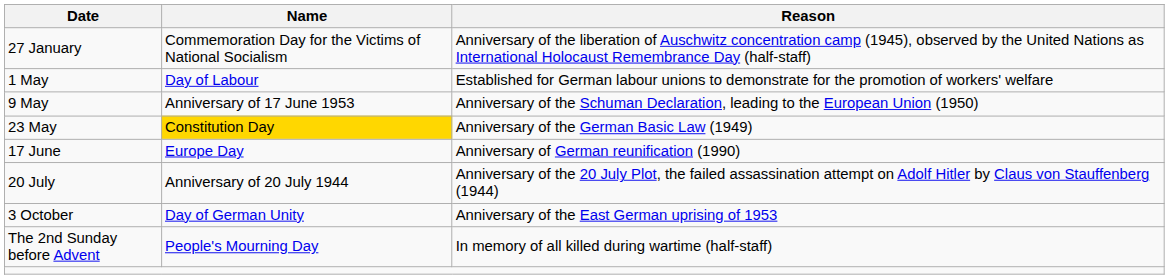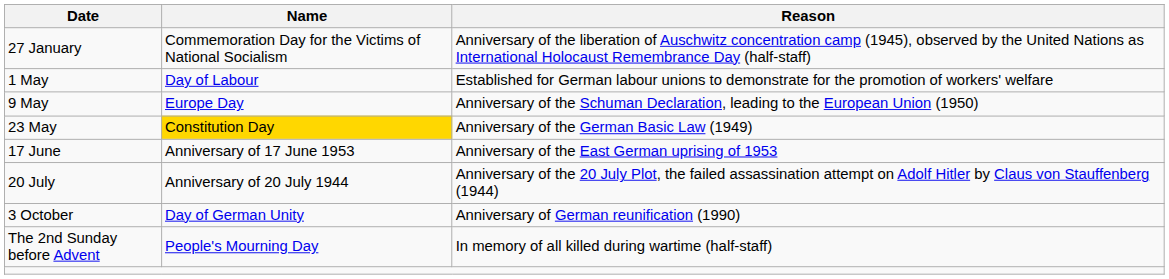9 May | Name: Anniversary of 17 June 1953 -> Europe Day
17 June | Name: Europe Day -> Anniversary of 17 June 1953
17 June | Reason: Anniversary of German reunification (1990) -> Anniversary of the East German uprising of 1953
3 October | Reason: Anniversary of the East German uprising of 1953 -> Anniversary of German reunification (1990)
